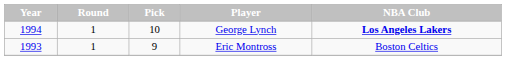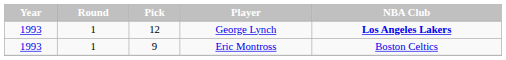George Lynch | Year: 1994 -> 1993
George Lynch | Pick: 10 -> 12
